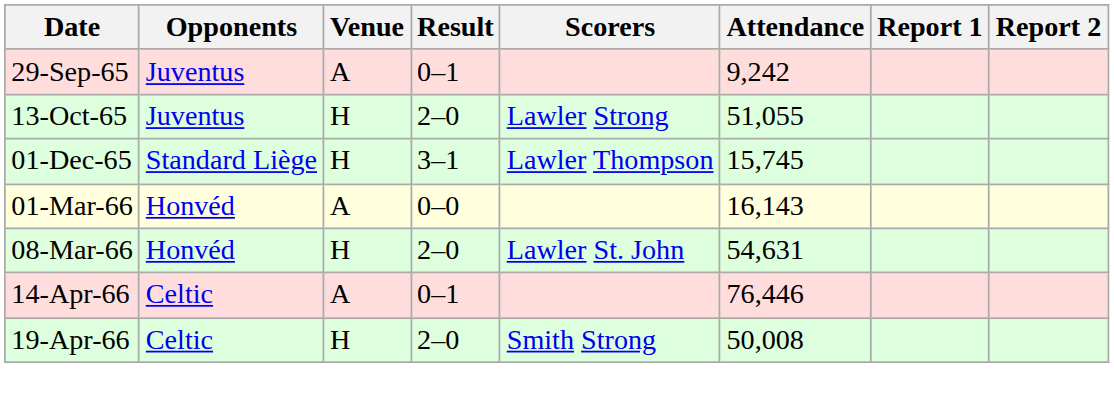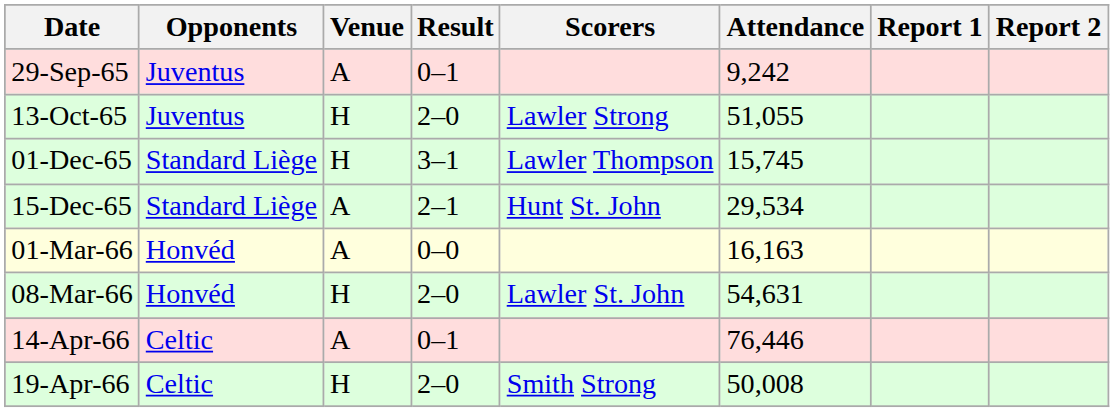+ row: 15-Dec-65 | Standard Liège | A | 2–1 | Hunt St. John | 29,534
01-Mar-66 | Attendance: 16,143 -> 16,163
